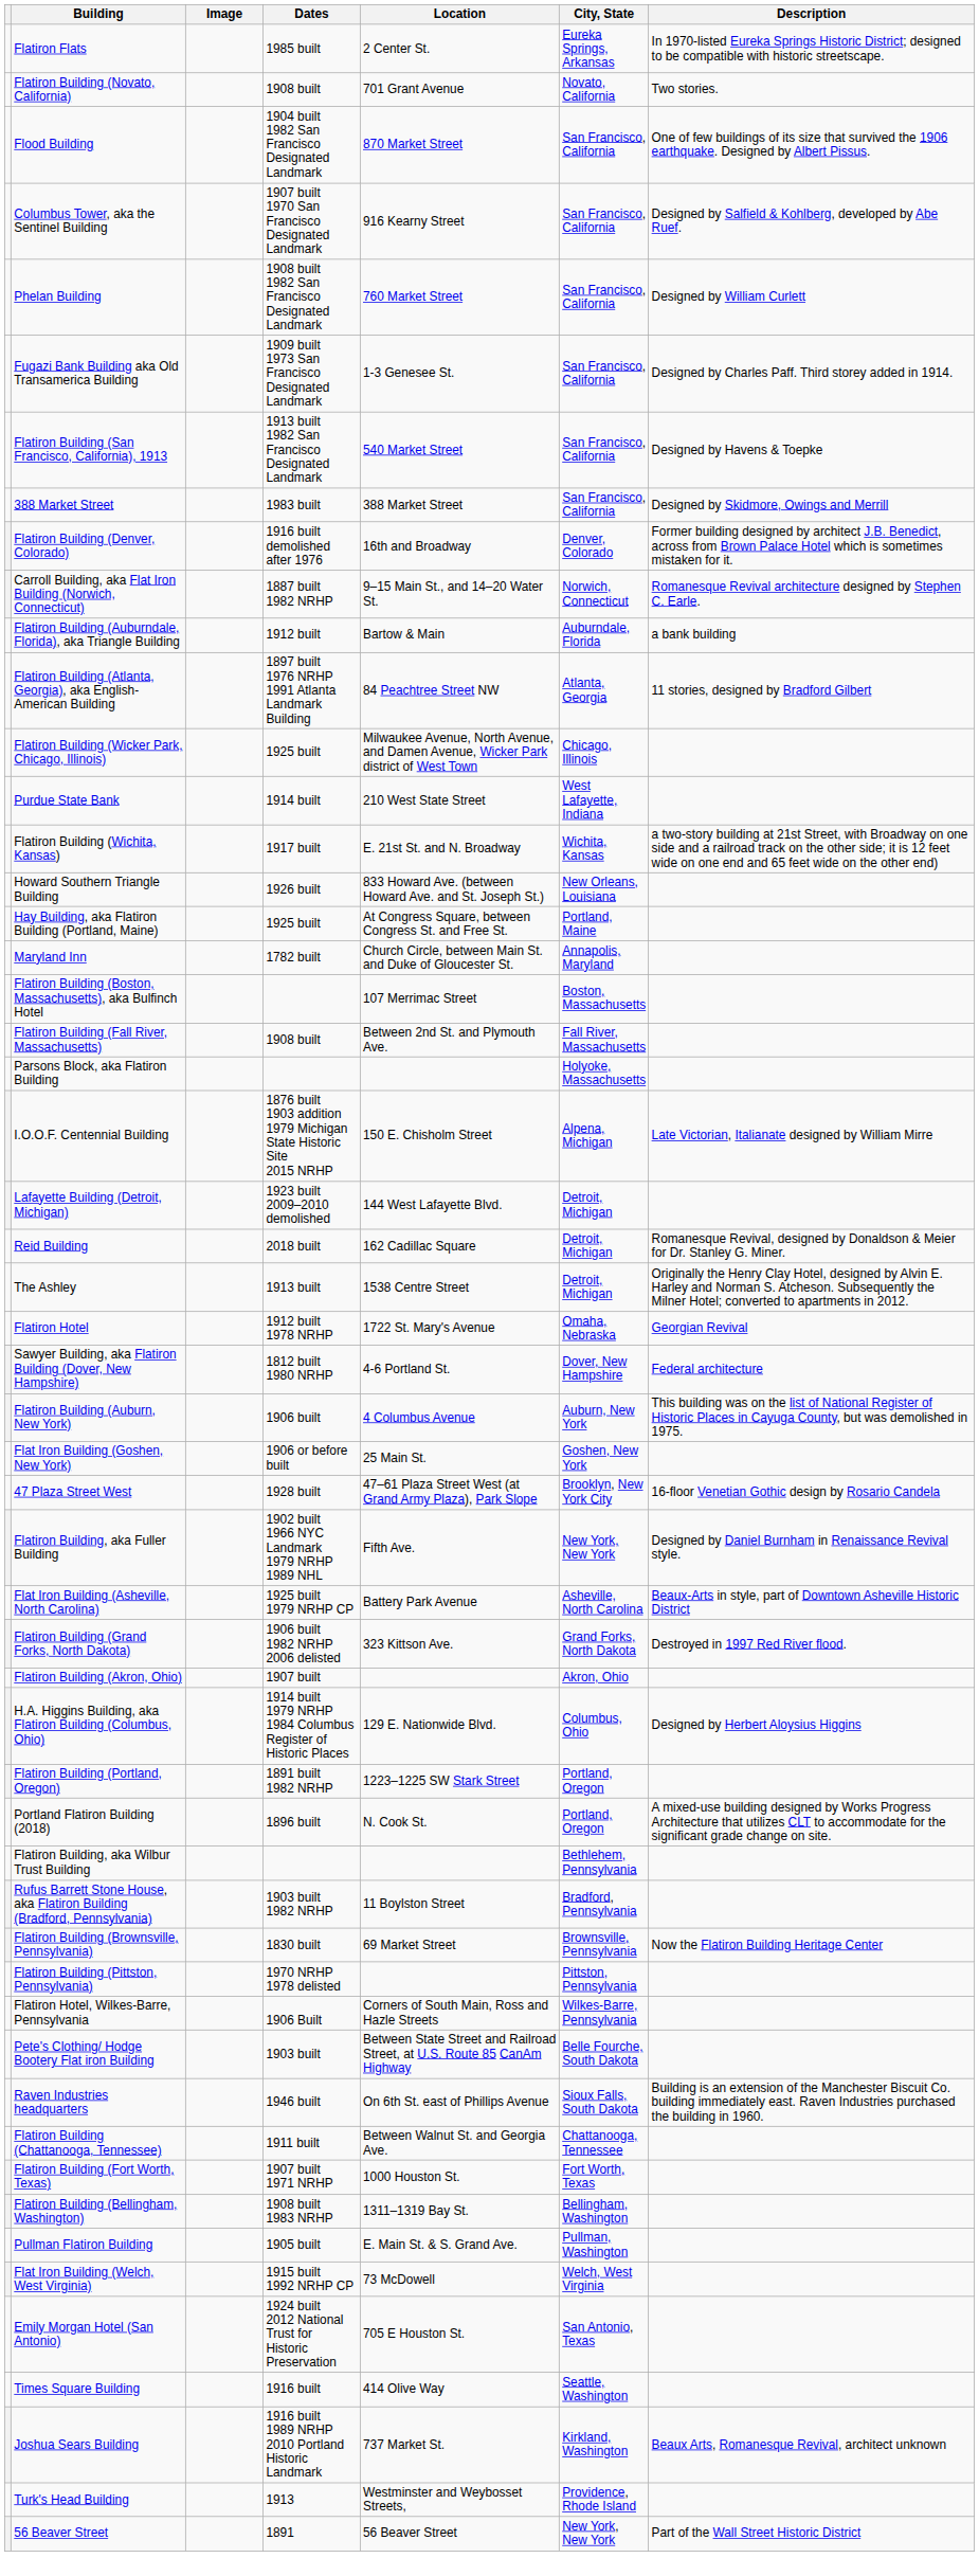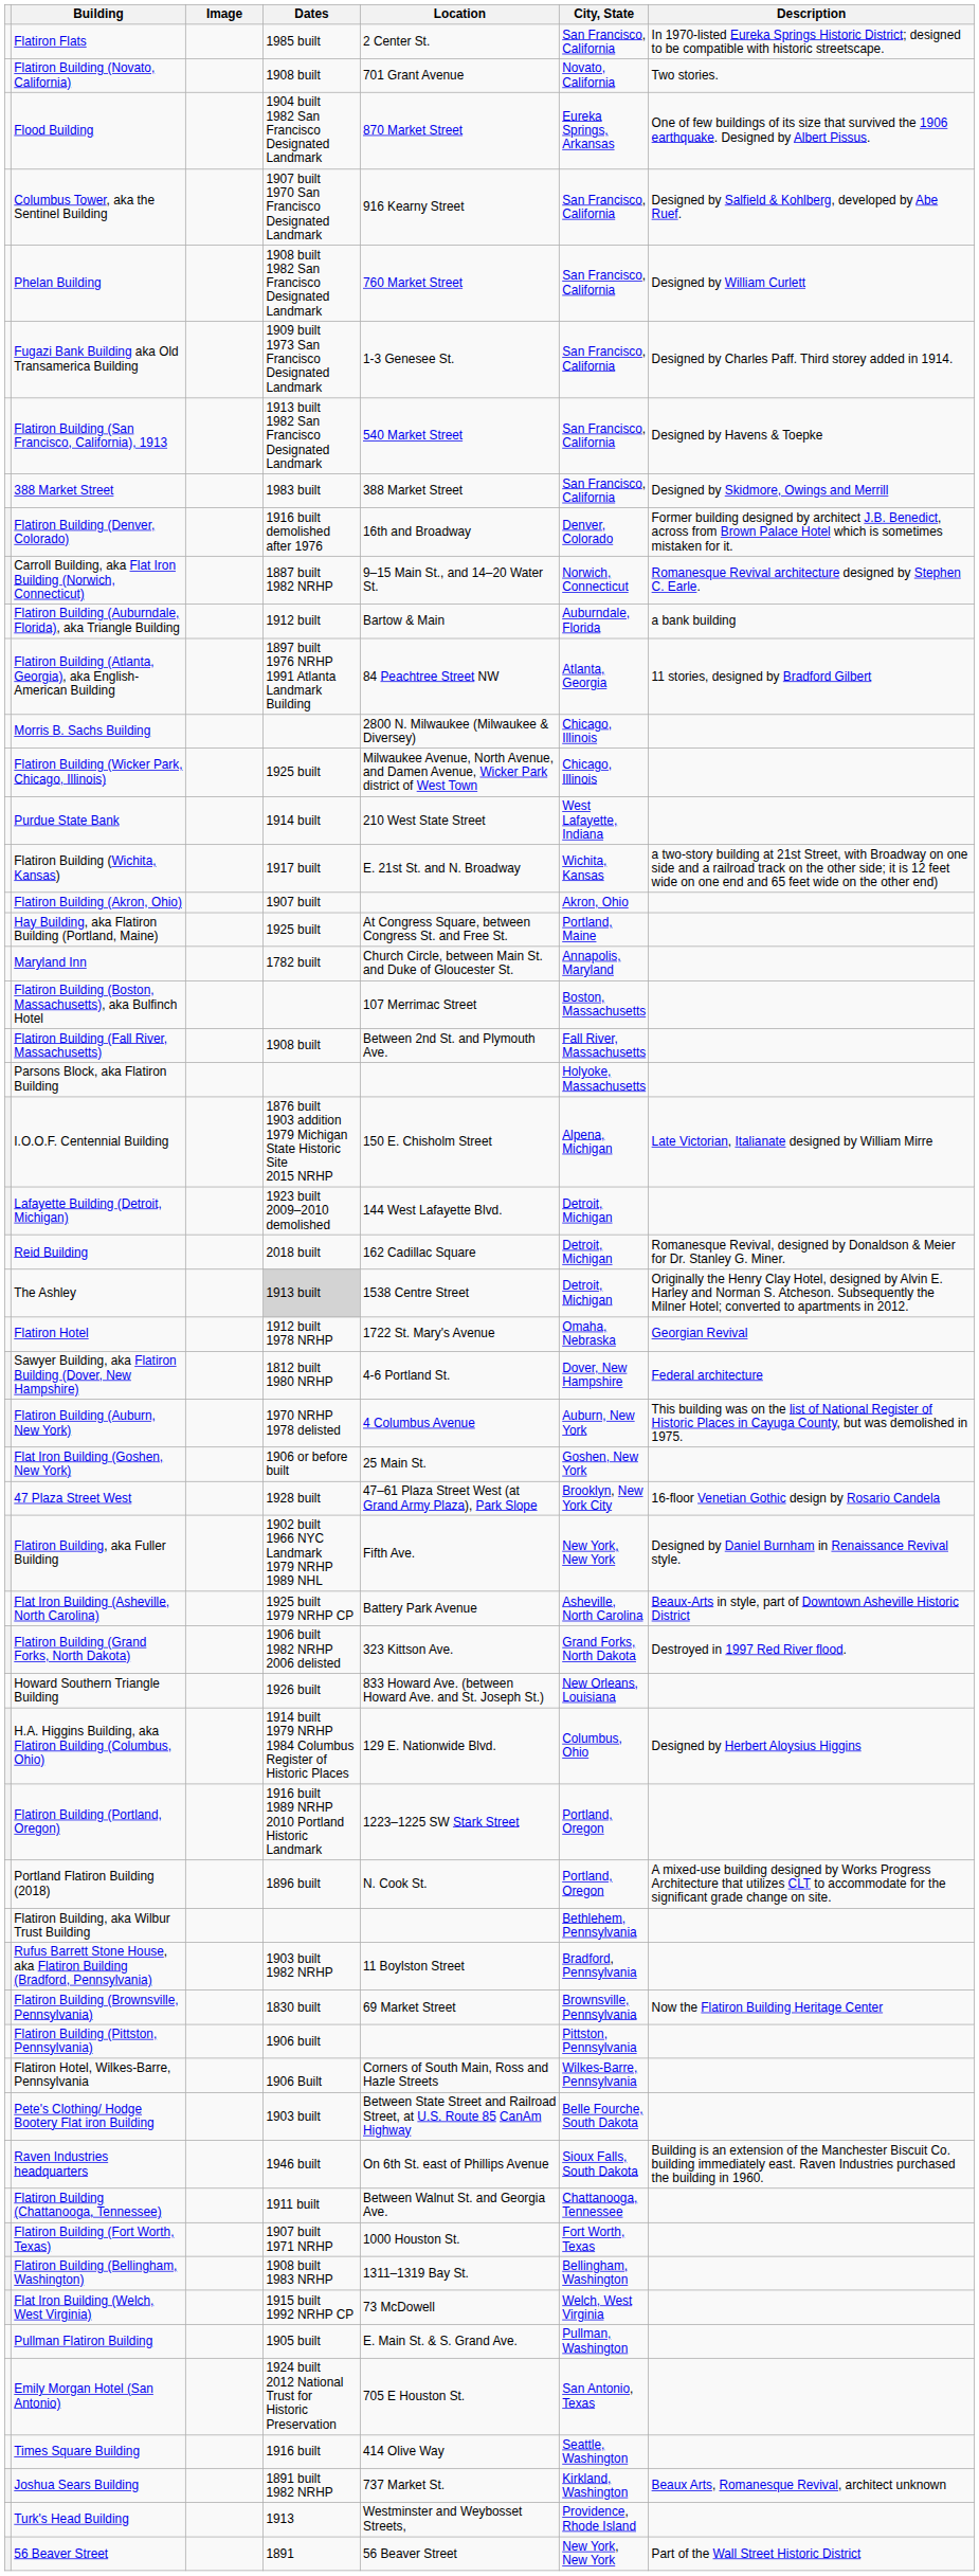Flatiron Flats | City, State: Eureka Springs, Arkansas -> San Francisco, California
Flood Building | City, State: San Francisco, California -> Eureka Springs, Arkansas
+ row: Morris B. Sachs Building | 2800 N. Milwaukee (Milwaukee & Diversey) | Chicago, Illinois
rows swapped: Howard Southern Triangle Building <-> Flatiron Building (Akron, Ohio)
The Ashley | Dates: no background -> lightgrey background
Flatiron Building (Auburn, New York) | Dates: 1906 built -> 1970 NRHP 1978 delisted
Flatiron Building (Portland, Oregon) | Dates: 1891 built 1982 NRHP -> 1916 built 1989 NRHP 2010 Portland Historic Landmark
Flatiron Building (Pittston, Pennsylvania) | Dates: 1970 NRHP 1978 delisted -> 1906 built
rows swapped: Pullman Flatiron Building <-> Flat Iron Building (Welch, West Virginia)
Joshua Sears Building | Dates: 1916 built 1989 NRHP 2010 Portland Historic Landmark -> 1891 built 1982 NRHP
